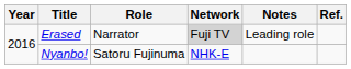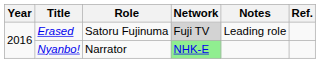Erased | Role: Narrator -> Satoru Fujinuma
Nyanbo! | Role: Satoru Fujinuma -> Narrator
Nyanbo! | Network: no background -> lightgreen background
